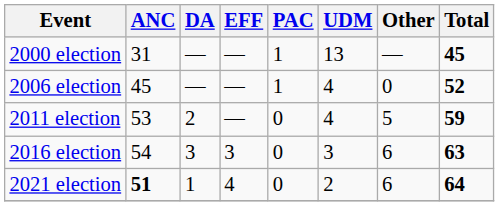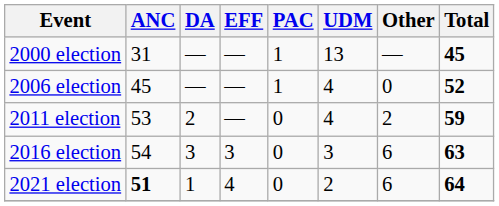2011 election | Other: 5 -> 2
